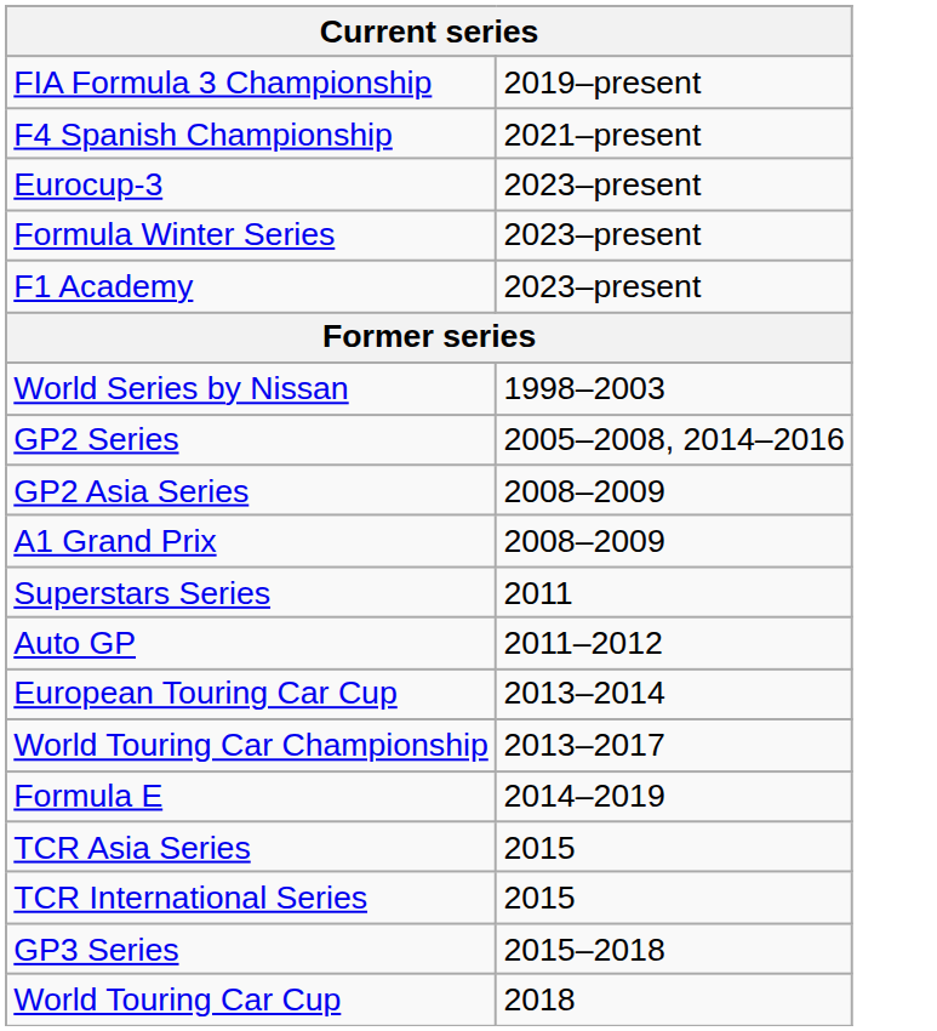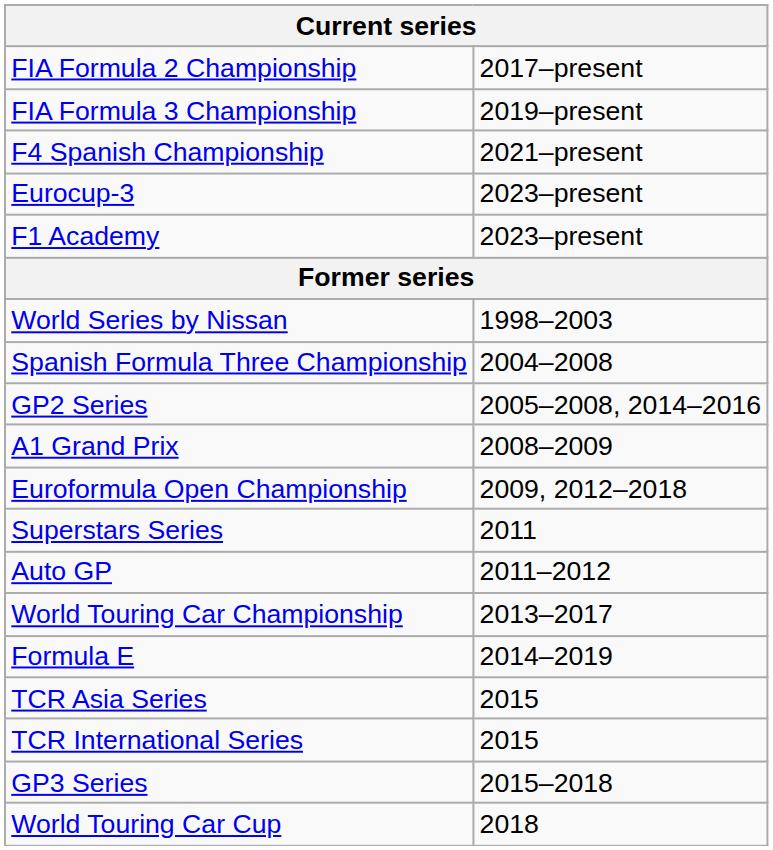+ row: FIA Formula 2 Championship | 2017–present
- row: Formula Winter Series | 2023–present
+ row: Spanish Formula Three Championship | 2004–2008
- row: GP2 Asia Series | 2008–2009
+ row: Euroformula Open Championship | 2009, 2012–2018
- row: European Touring Car Cup | 2013–2014
